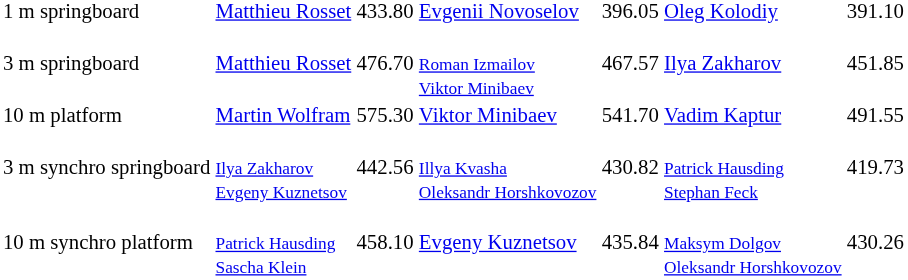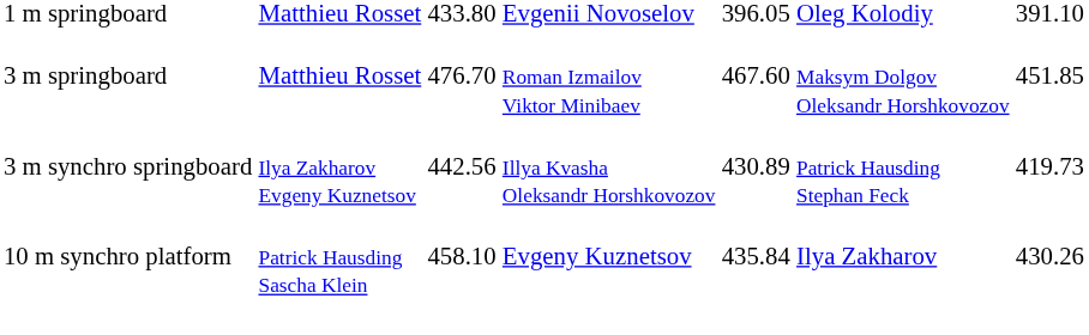3 m springboard | column 5: 467.57 -> 467.60
3 m springboard | column 6: Ilya Zakharov -> Maksym Dolgov Oleksandr Horshkovozov
- row: 10 m platform | Martin Wolfram | 575.30 | Viktor Minibaev | 541.70 | Vadim Kaptur | 491.55
3 m synchro springboard | column 5: 430.82 -> 430.89
10 m synchro platform | column 6: Maksym Dolgov Oleksandr Horshkovozov -> Ilya Zakharov
